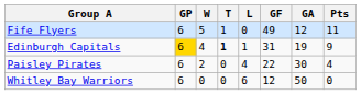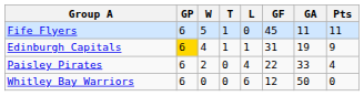Fife Flyers | GF: 49 -> 45
Fife Flyers | GA: 12 -> 11
Edinburgh Capitals | T: bold -> normal
Paisley Pirates | GA: 30 -> 33
